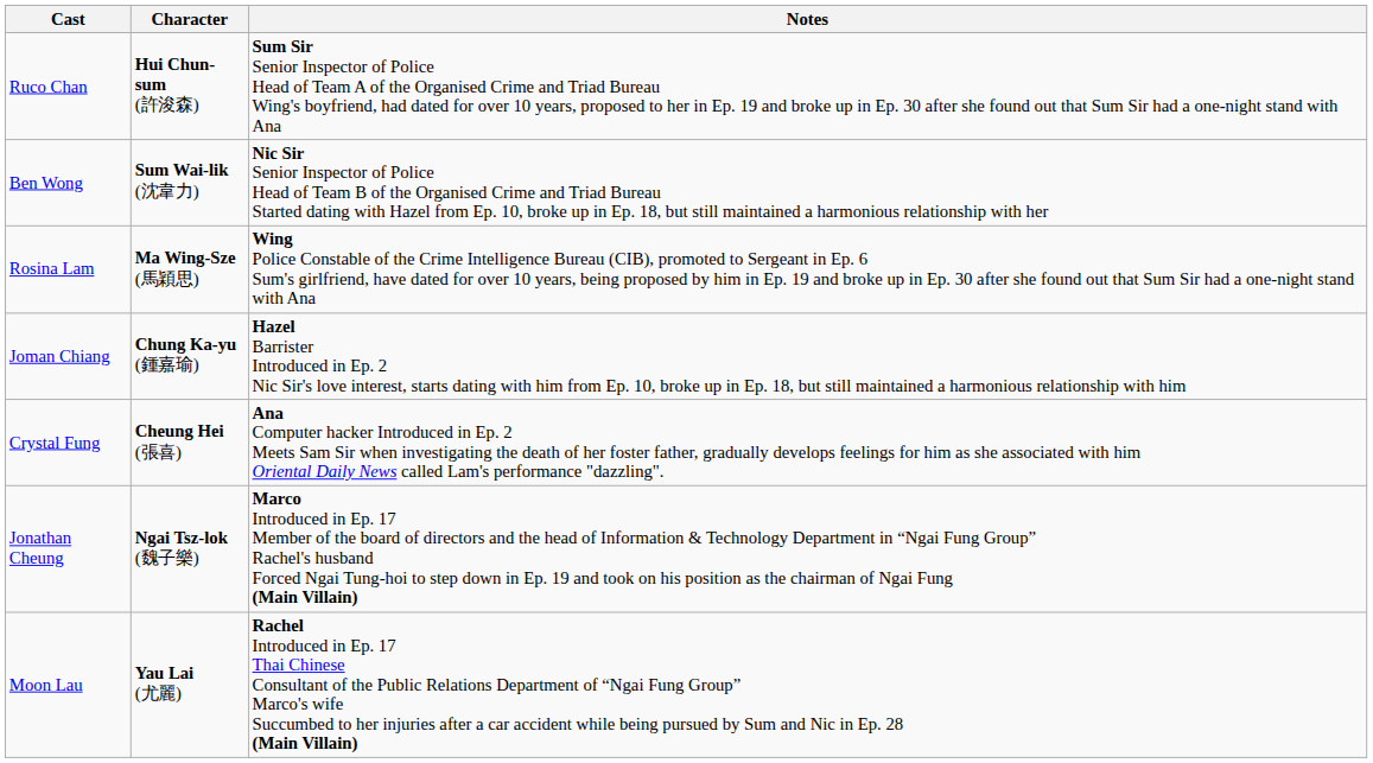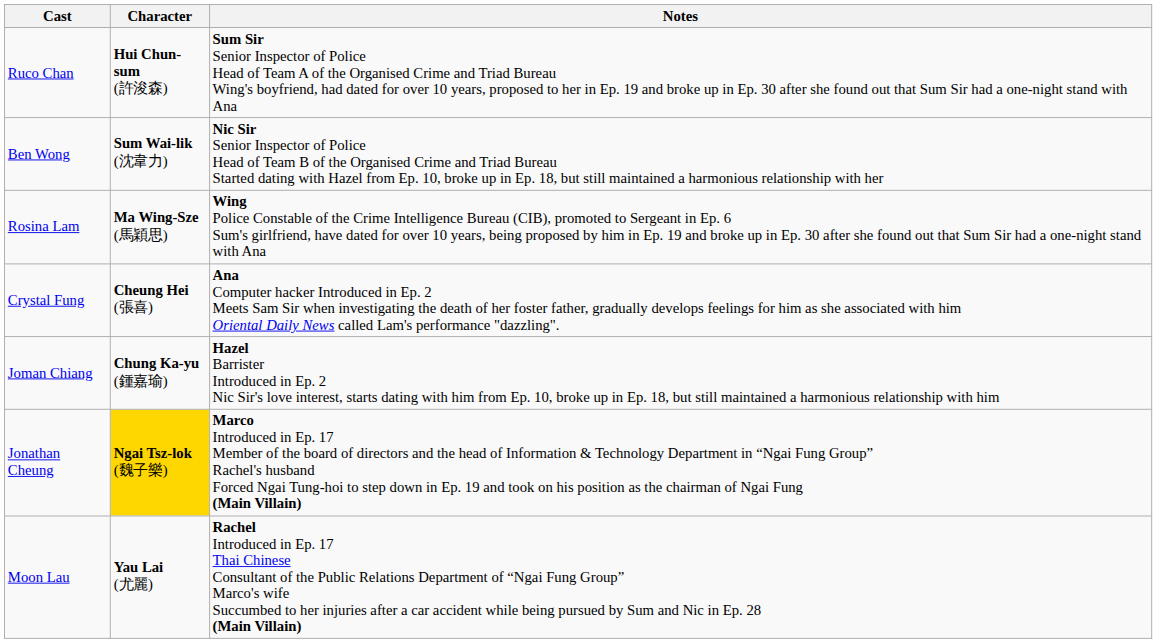rows swapped: Crystal Fung <-> Joman Chiang
Jonathan Cheung | Character: no background -> gold background
